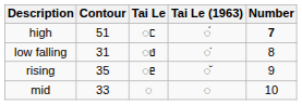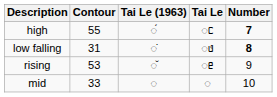columns swapped: Tai Le <-> Tai Le (1963)
high | Contour: 51 -> 55
low falling | Number: normal -> bold
rising | Contour: 35 -> 53
